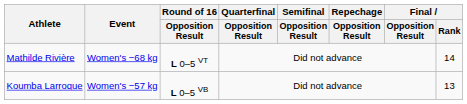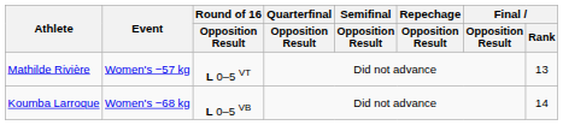Mathilde Rivière | Event: Women's −68 kg -> Women's −57 kg
Mathilde Rivière | Final / Rank: 14 -> 13
Koumba Larroque | Event: Women's −57 kg -> Women's −68 kg
Koumba Larroque | Final / Rank: 13 -> 14
